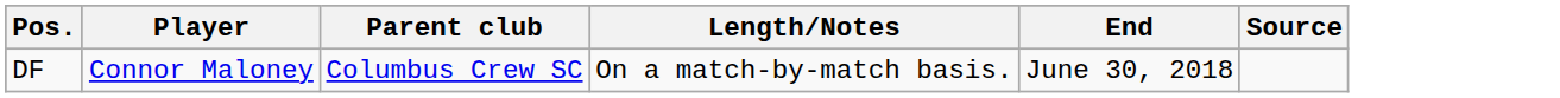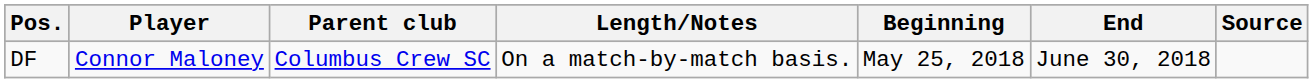+ column: Beginning | May 25, 2018
